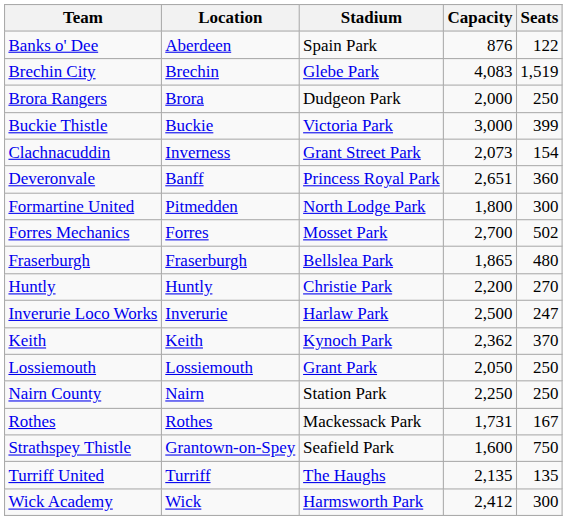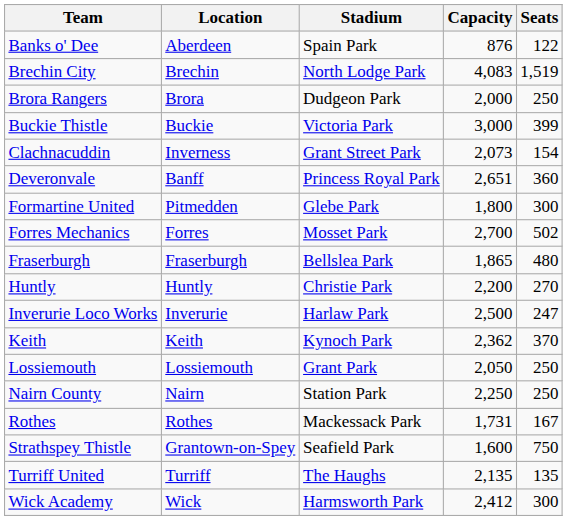Brechin City | Stadium: Glebe Park -> North Lodge Park
Formartine United | Stadium: North Lodge Park -> Glebe Park
